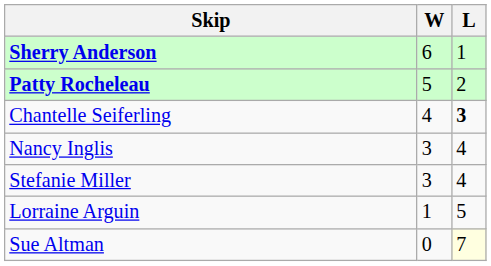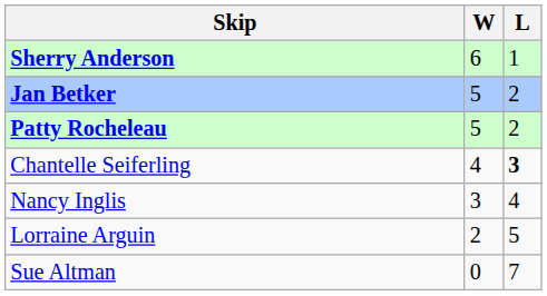+ row: Jan Betker | 5 | 2
- row: Stefanie Miller | 3 | 4
Lorraine Arguin | W: 1 -> 2
Sue Altman | L: lightyellow background -> no background
